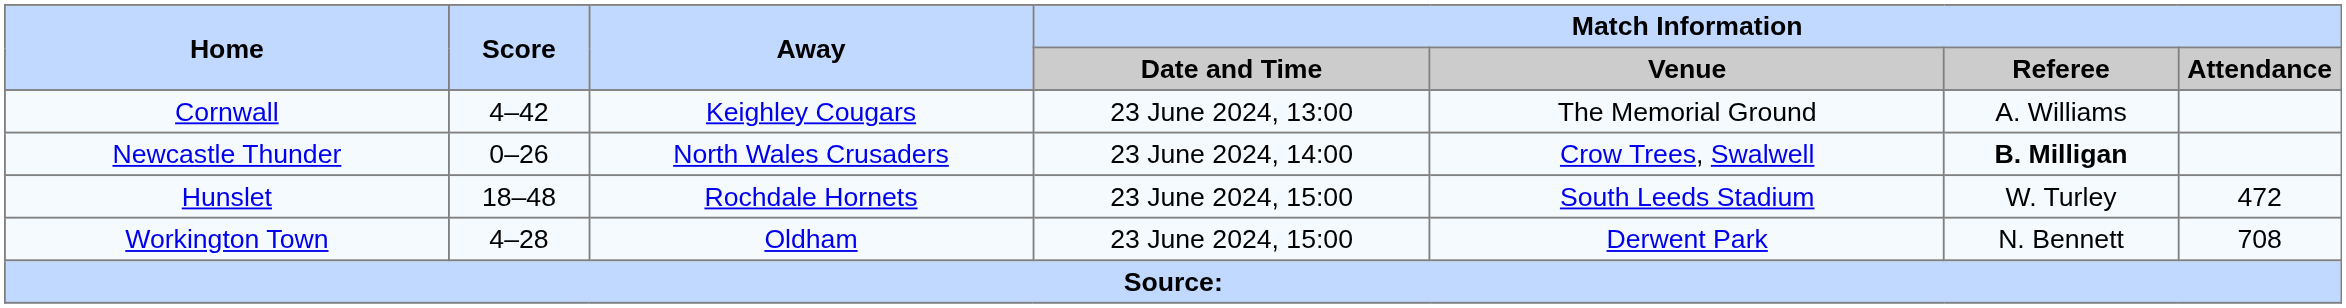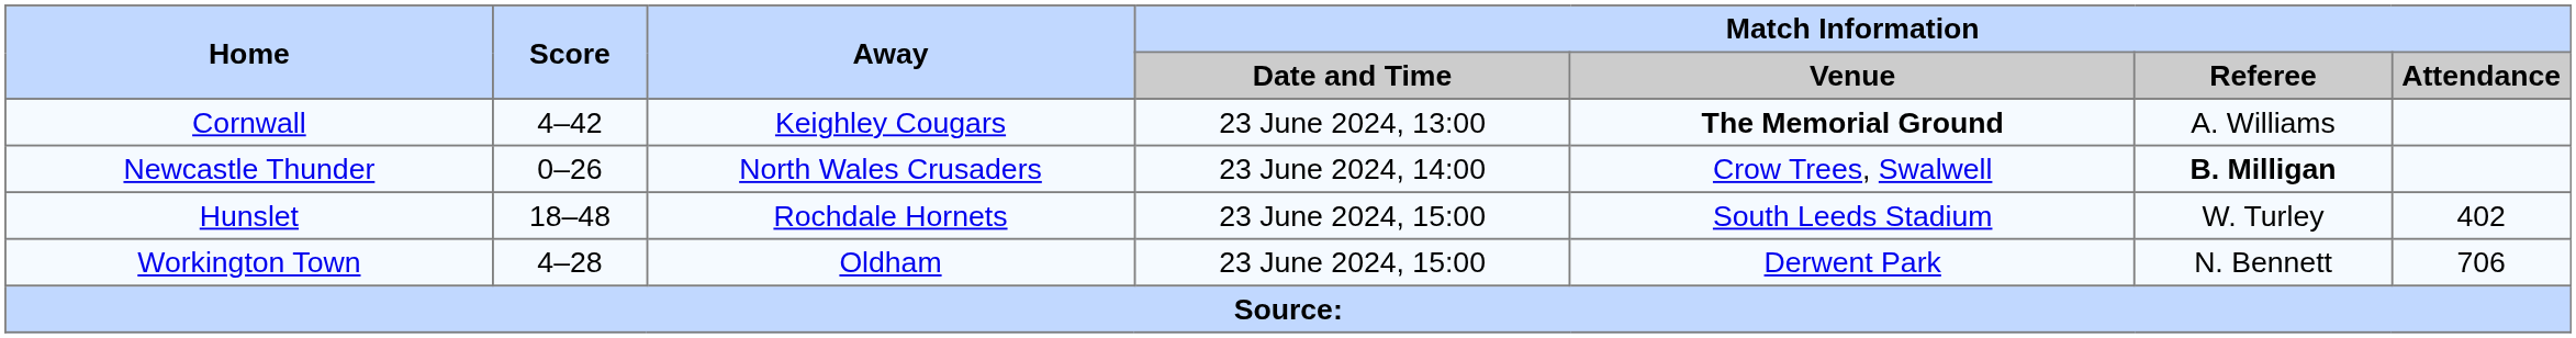Cornwall | Match Information / Venue: normal -> bold
Hunslet | Match Information / Attendance: 472 -> 402
Workington Town | Match Information / Attendance: 708 -> 706
